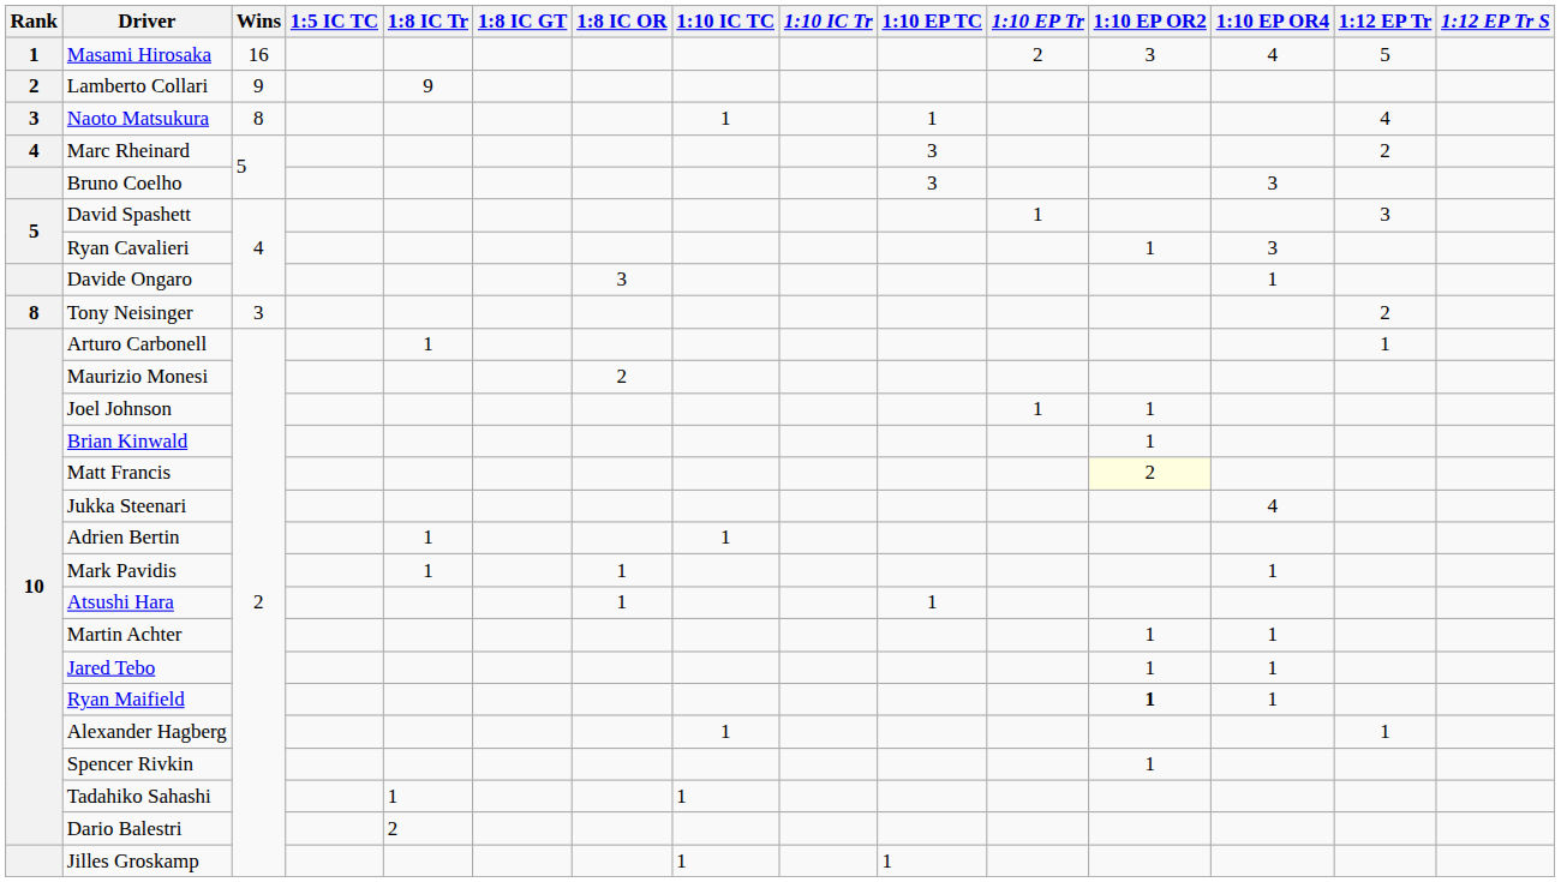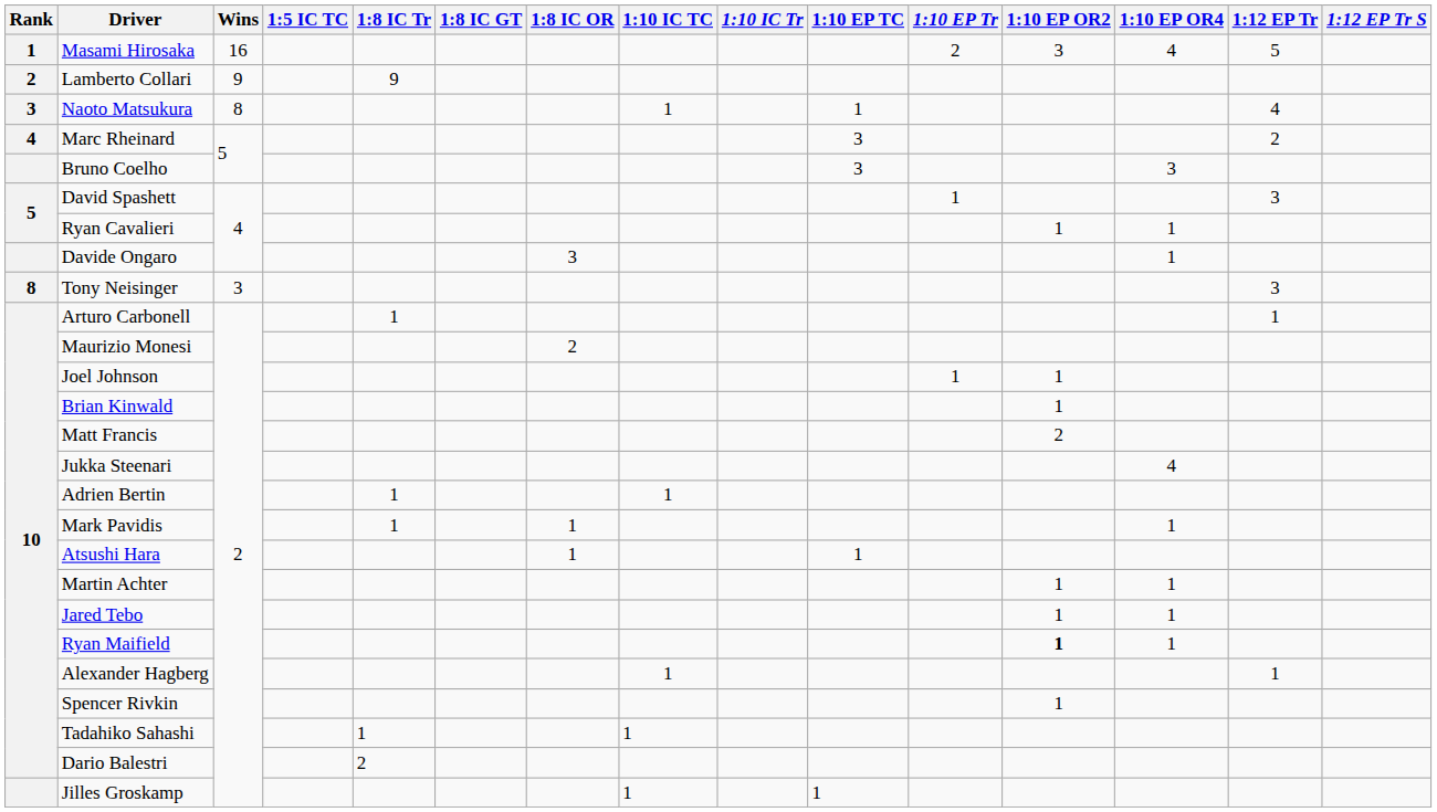Ryan Cavalieri | 1:10 EP OR4: 3 -> 1
Tony Neisinger | 1:12 EP Tr: 2 -> 3
Matt Francis | 1:10 EP OR2: lightyellow background -> no background
